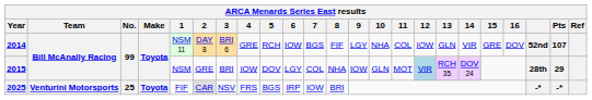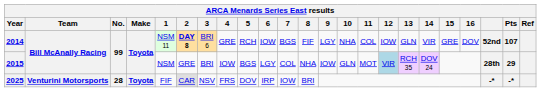2014 | 2: normal -> bold
2015 | 5: DOV -> BGS
2025 | No.: 25 -> 28
2025 | 5: BGS -> DOV
